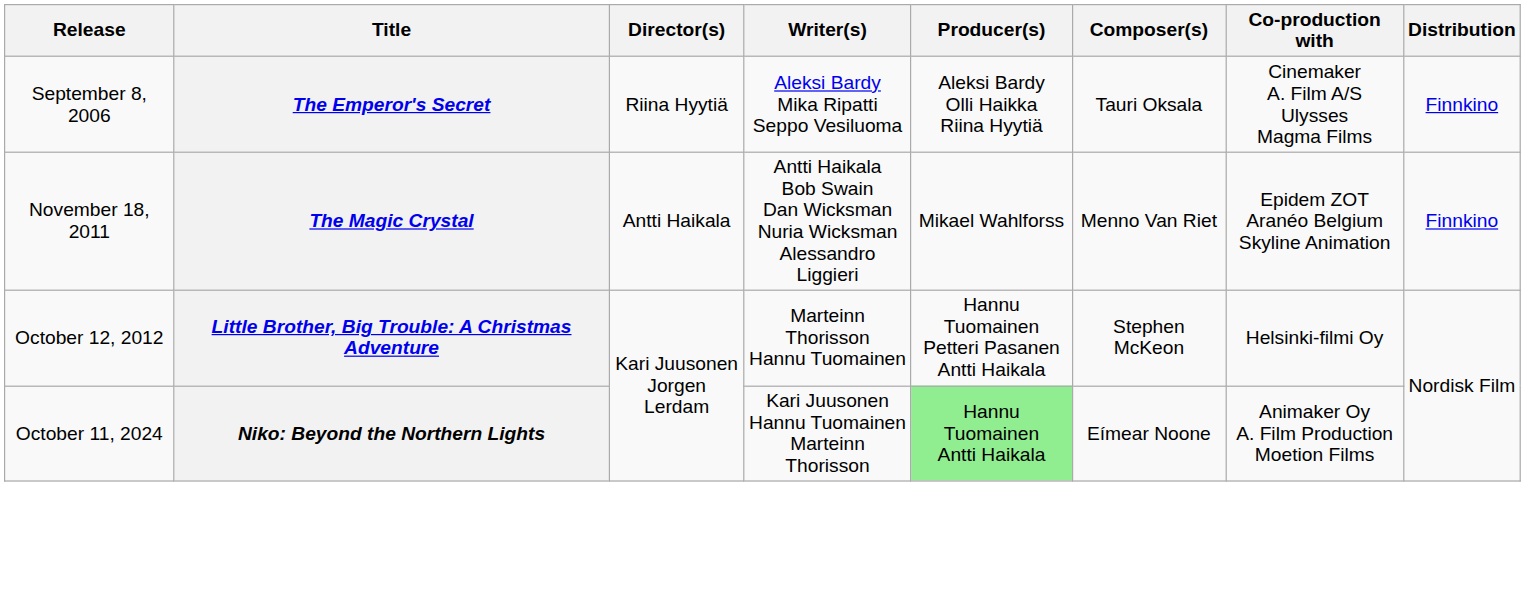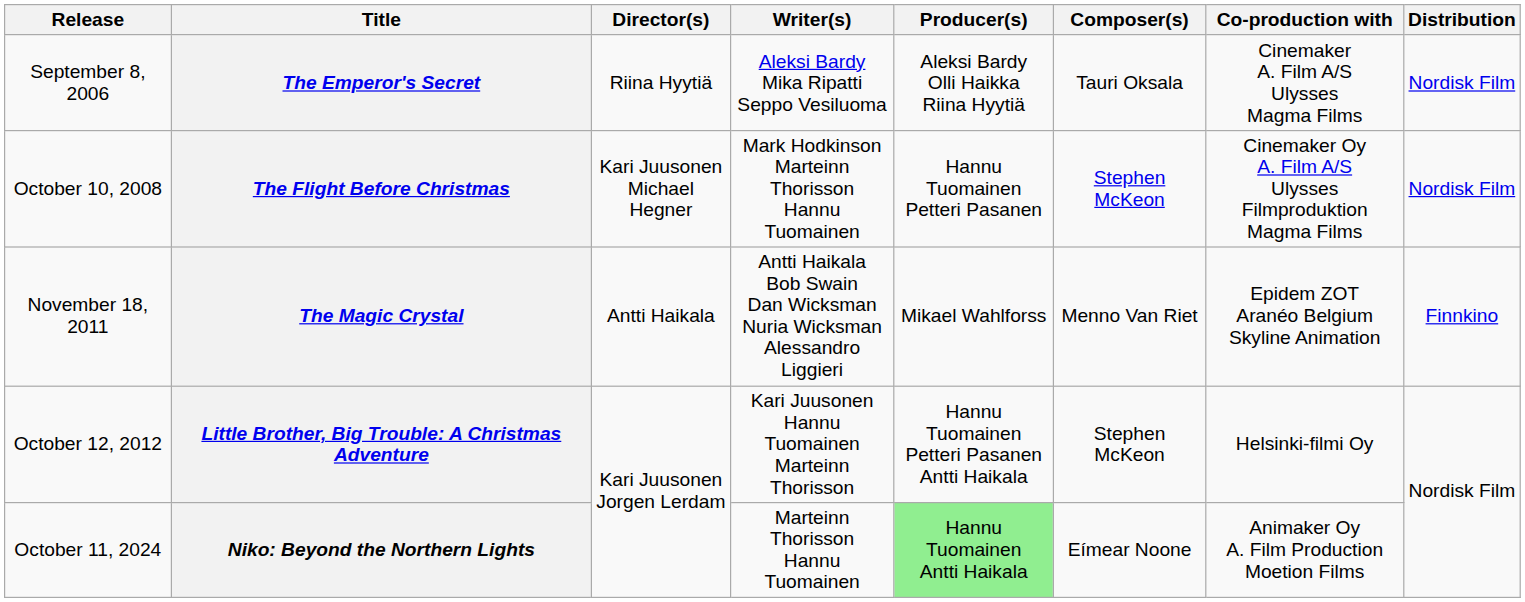The Emperor's Secret | Distribution: Finnkino -> Nordisk Film
+ row: October 10, 2008 | The Flight Before Christmas | Kari Juusonen Michael Hegner | Mark Hodkinson Marteinn Thorisson Hannu Tuomainen | Hannu Tuomainen Petteri Pasanen | Stephen McKeon | Cinemaker Oy A. Film A/S Ulysses Filmproduktion Magma Films | Nordisk Film
Little Brother, Big Trouble: A Christmas Adventure | Writer(s): Marteinn Thorisson Hannu Tuomainen -> Kari Juusonen Hannu Tuomainen Marteinn Thorisson
Niko: Beyond the Northern Lights | Writer(s): Kari Juusonen Hannu Tuomainen Marteinn Thorisson -> Marteinn Thorisson Hannu Tuomainen
